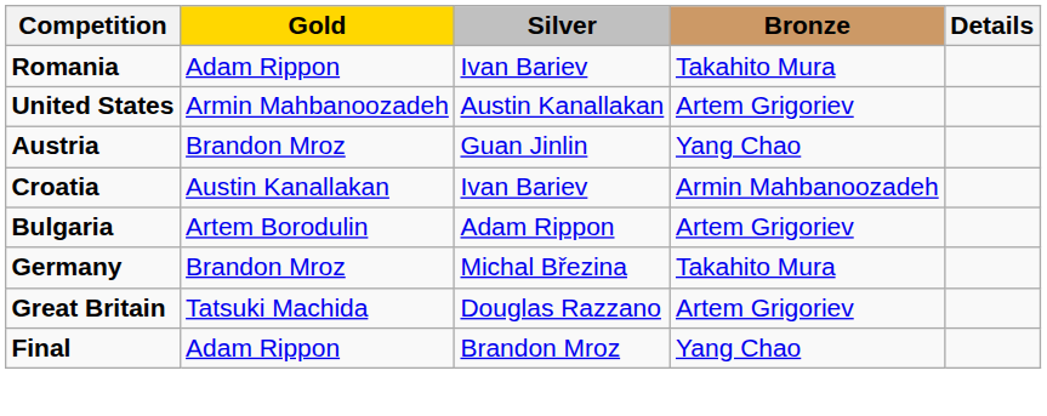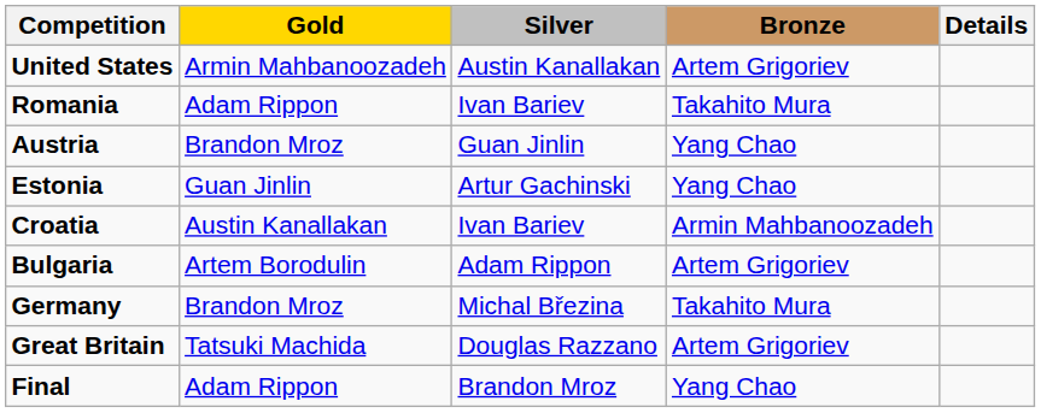rows swapped: United States <-> Romania
+ row: Estonia | Guan Jinlin | Artur Gachinski | Yang Chao
